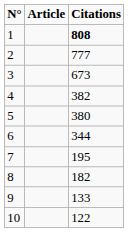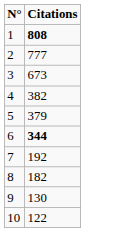- column: Article
5 | Citations: 380 -> 379
6 | Citations: normal -> bold
7 | Citations: 195 -> 192
9 | Citations: 133 -> 130
